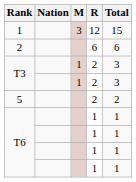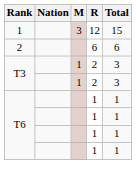- row: 5 | 2 | 2
